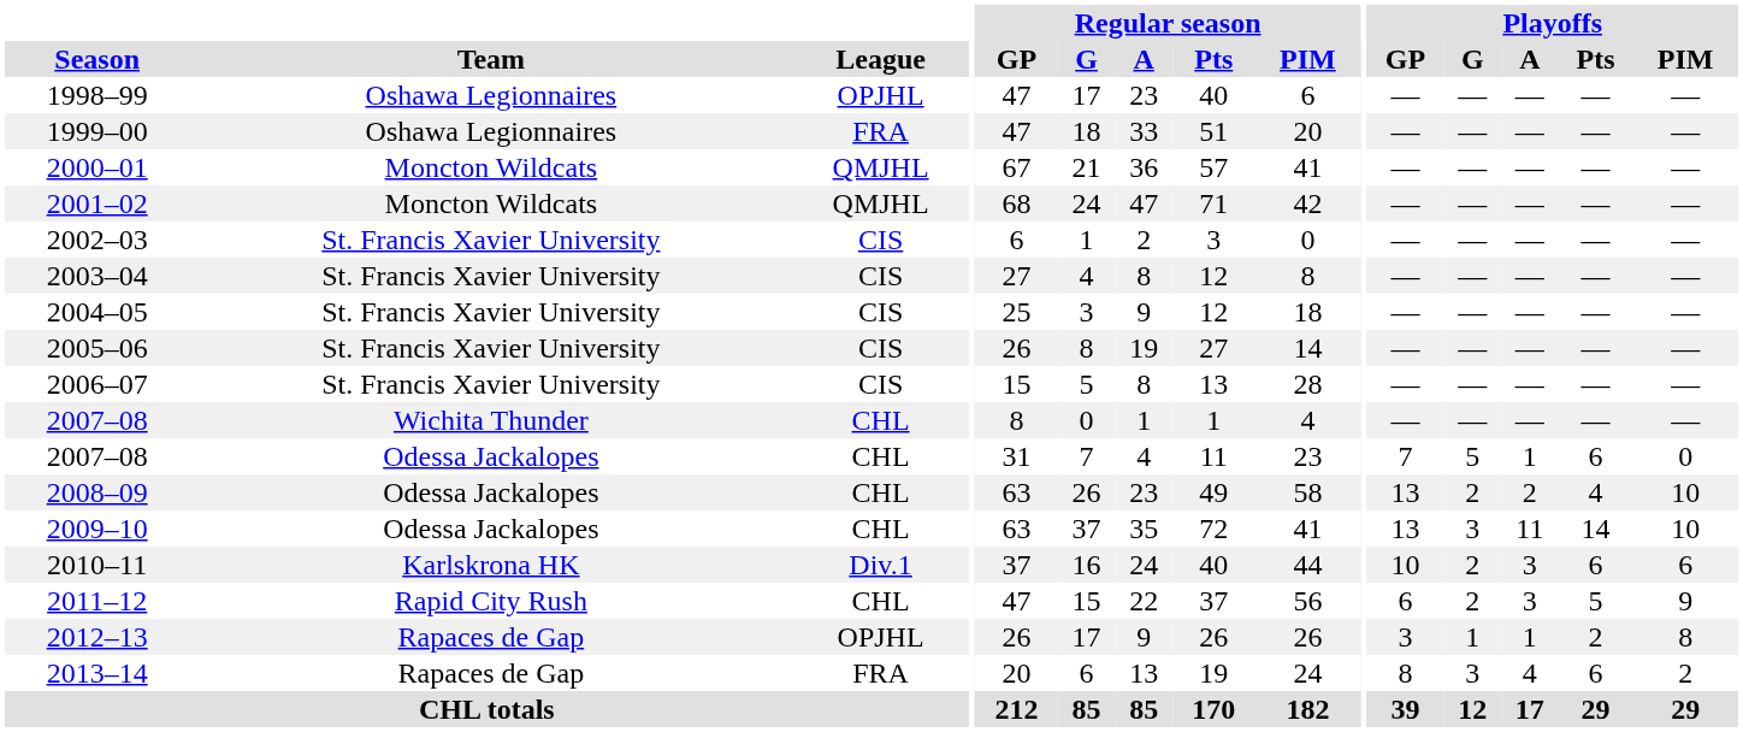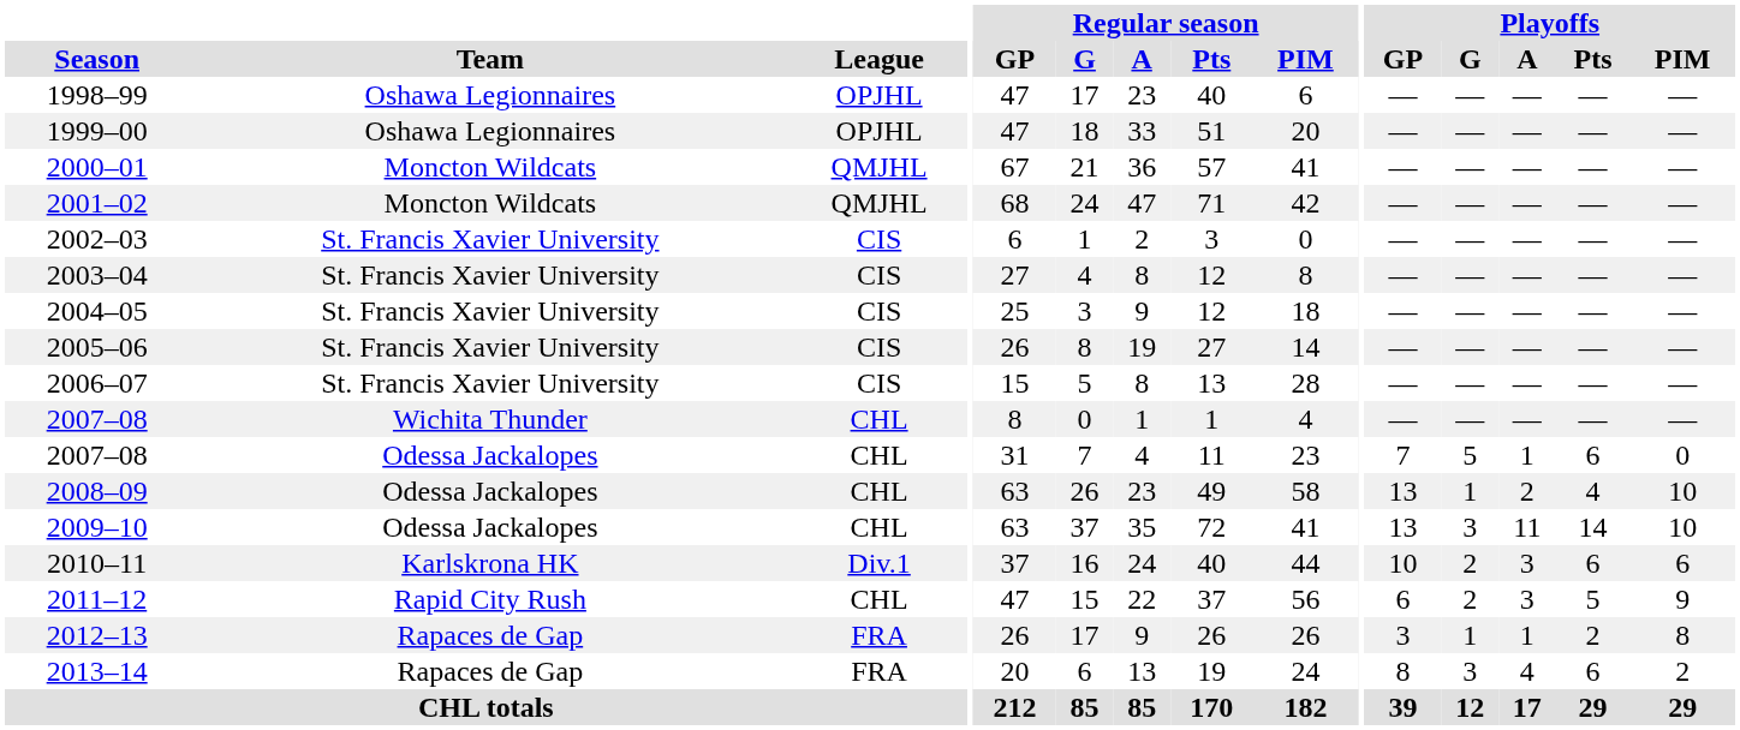1999–00 | League: FRA -> OPJHL
2008–09 | Playoffs / G: 2 -> 1
2012–13 | League: OPJHL -> FRA
